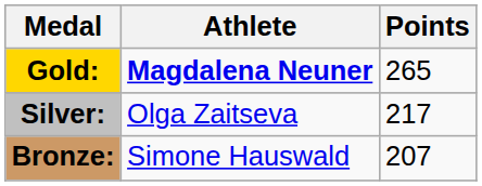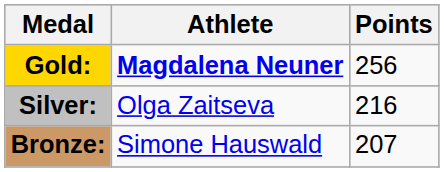Gold: | Points: 265 -> 256
Silver: | Points: 217 -> 216
